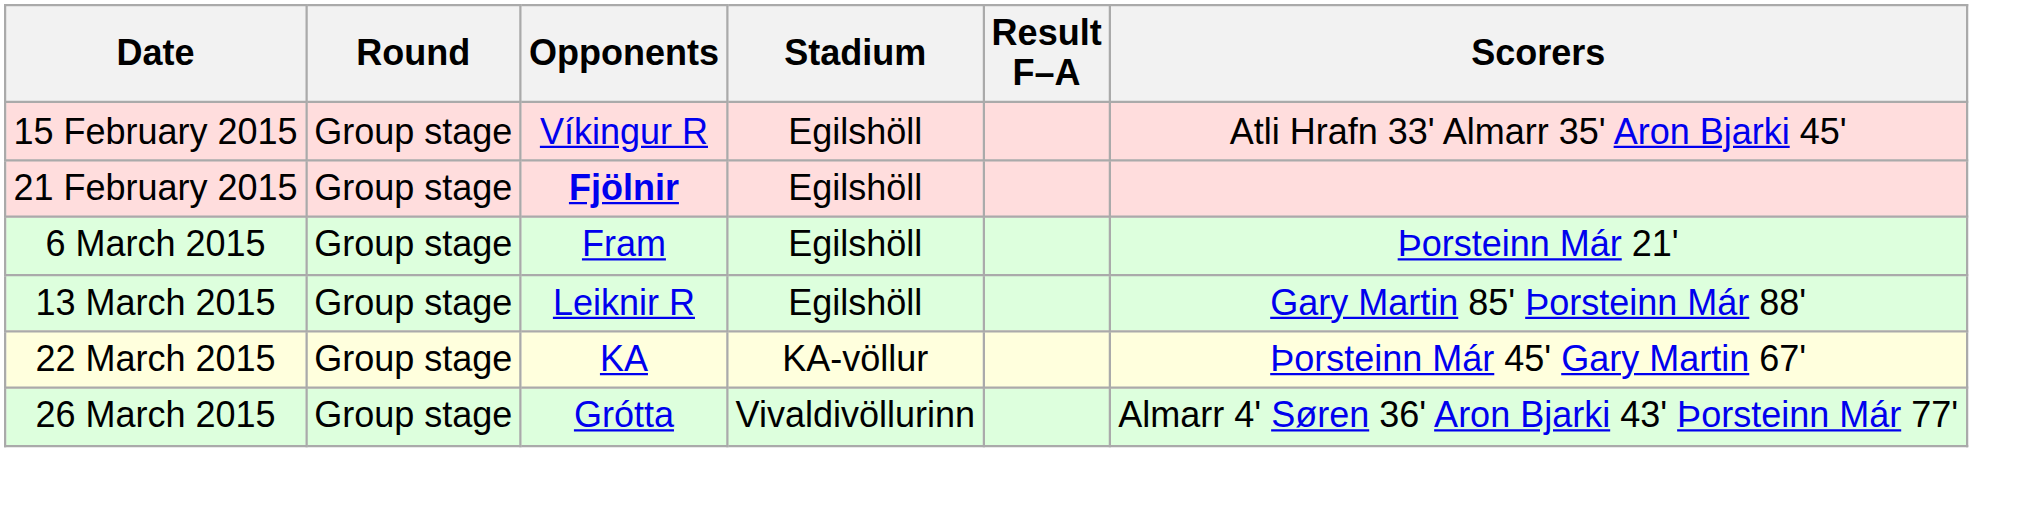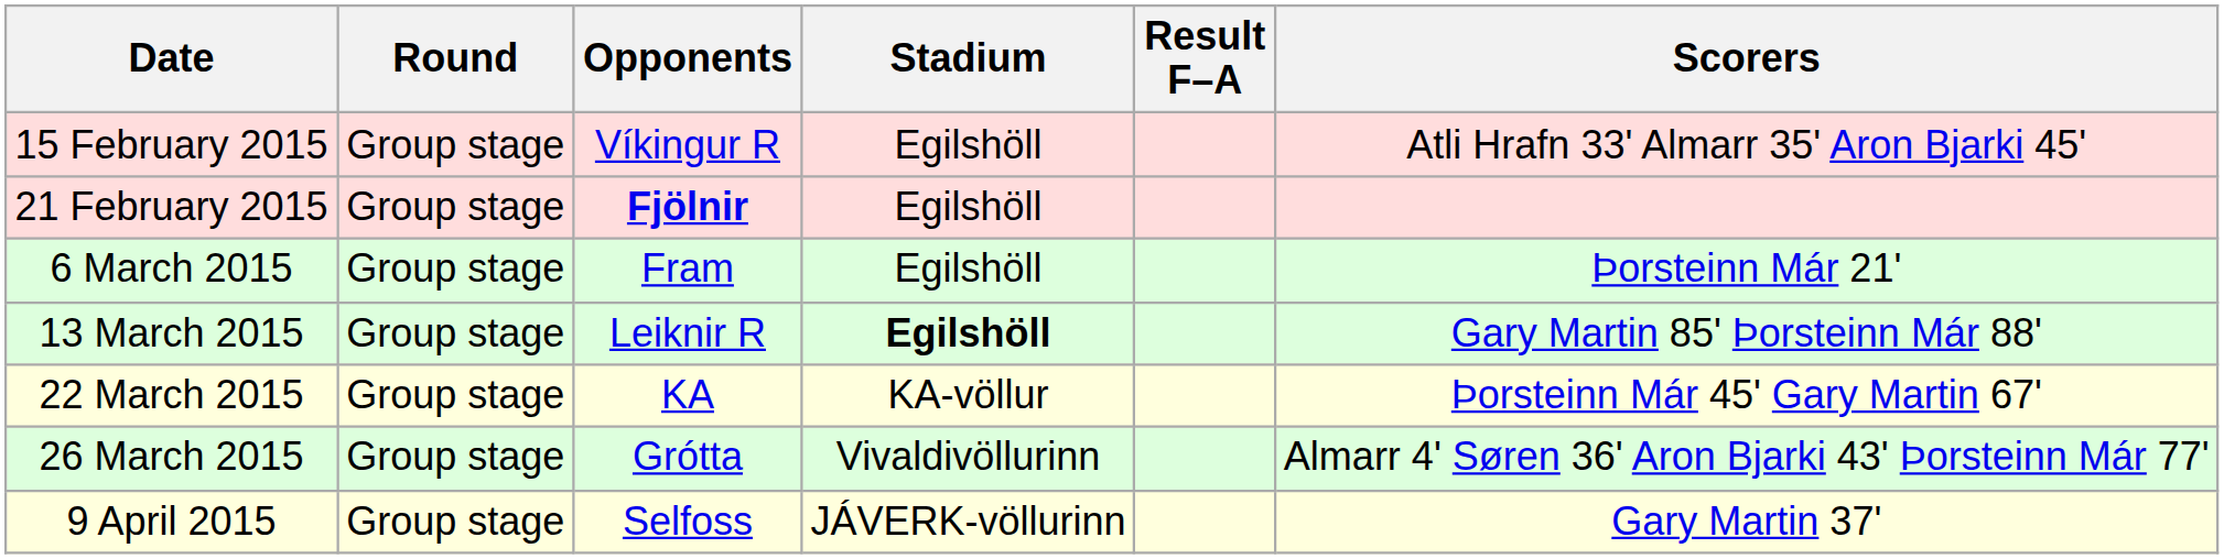13 March 2015 | Stadium: normal -> bold
+ row: 9 April 2015 | Group stage | Selfoss | JÁVERK-völlurinn | Gary Martin 37'
